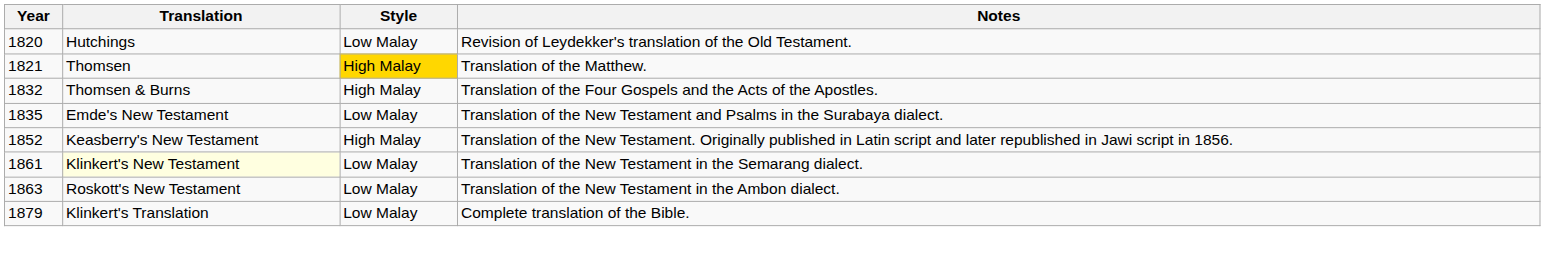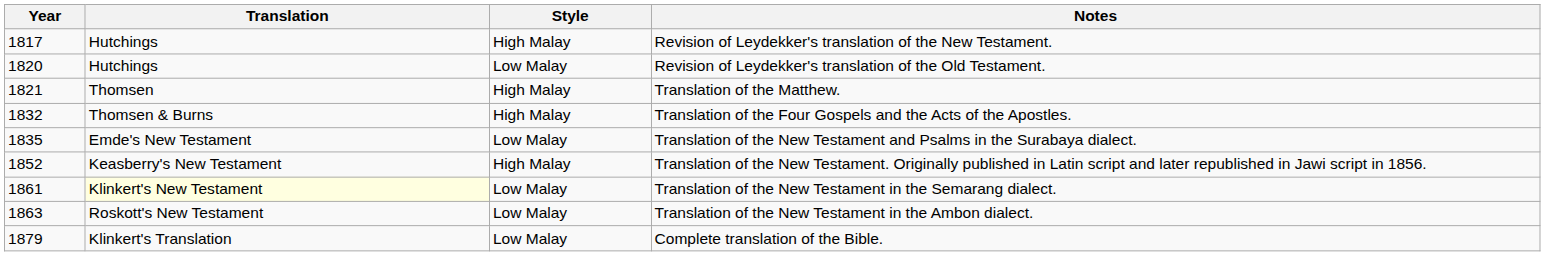+ row: 1817 | Hutchings | High Malay | Revision of Leydekker's translation of the New Testament.
Translation of the Matthew. | Style: gold background -> no background
